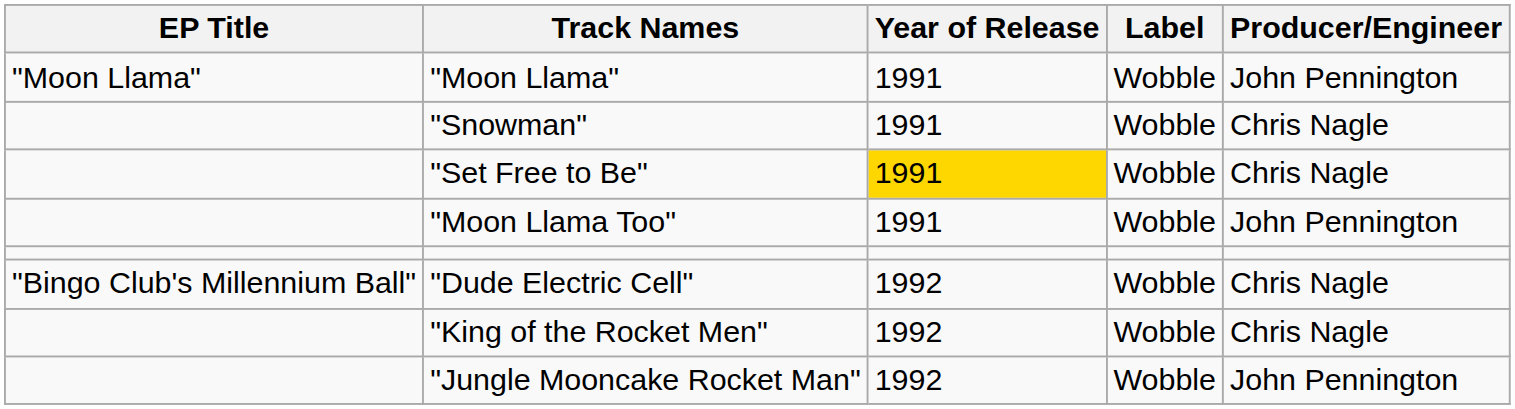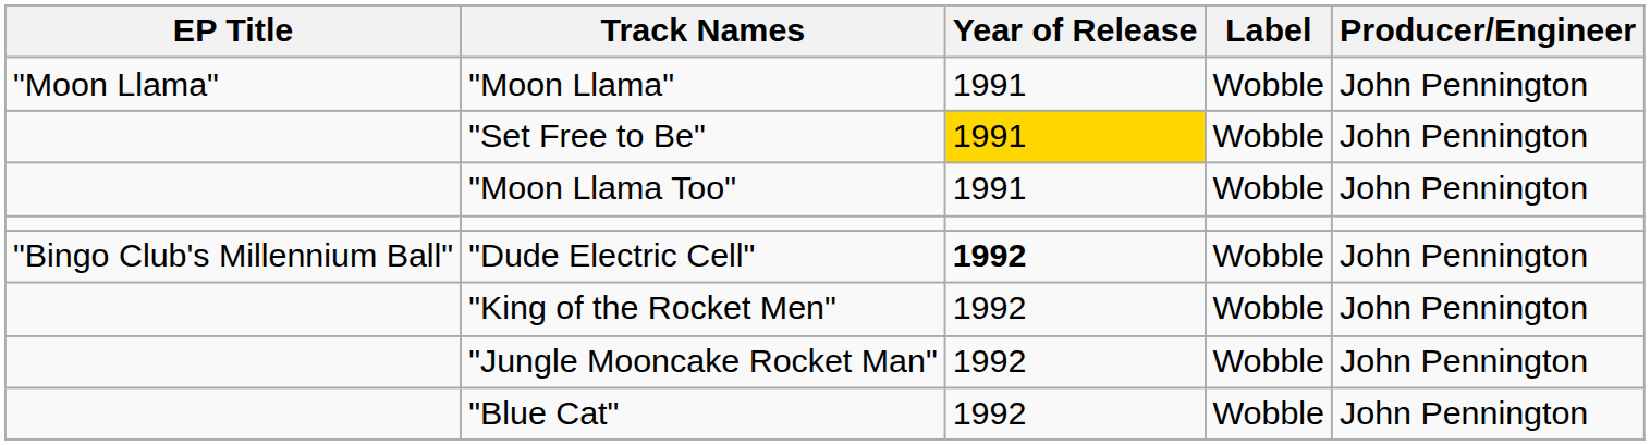- row: "Snowman" | 1991 | Wobble | Chris Nagle
"Set Free to Be" | Producer/Engineer: Chris Nagle -> John Pennington
"Dude Electric Cell" | Year of Release: normal -> bold
"Dude Electric Cell" | Producer/Engineer: Chris Nagle -> John Pennington
"King of the Rocket Men" | Producer/Engineer: Chris Nagle -> John Pennington
+ row: "Blue Cat" | 1992 | Wobble | John Pennington
